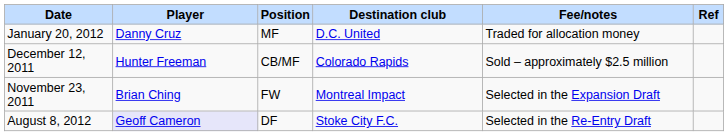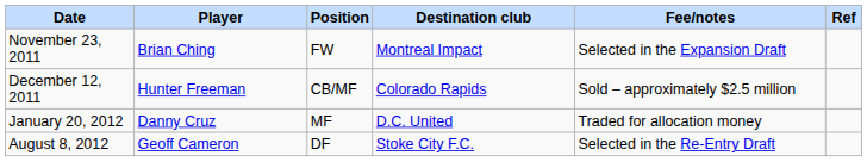rows swapped: November 23, 2011 <-> January 20, 2012
August 8, 2012 | Player: lavender background -> no background
